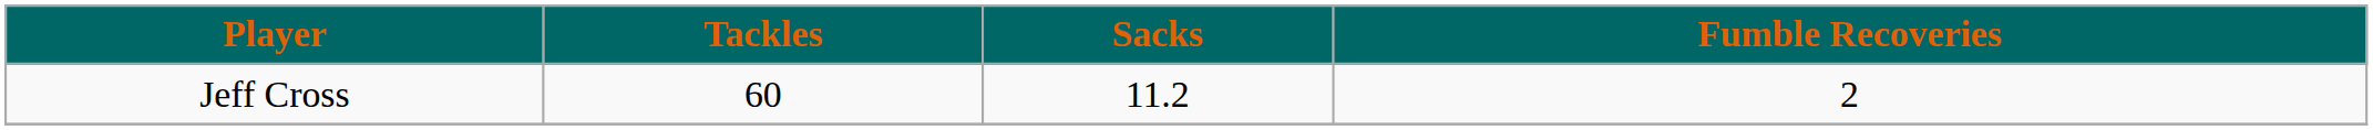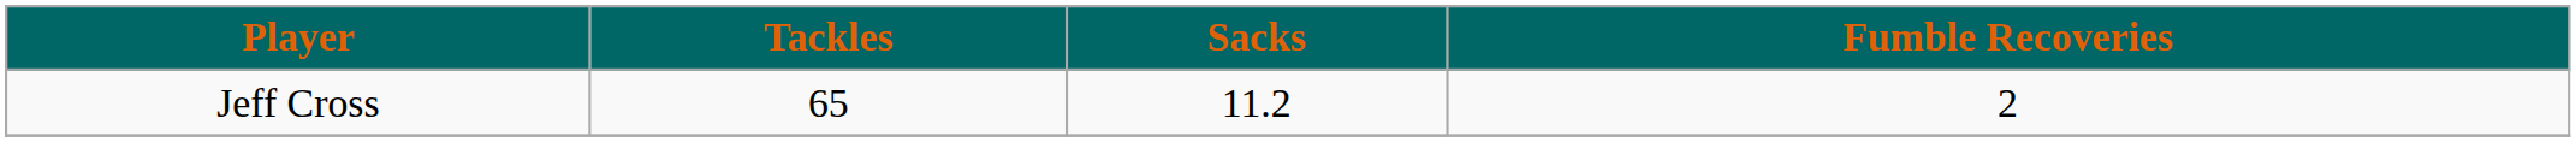Jeff Cross | Tackles: 60 -> 65
